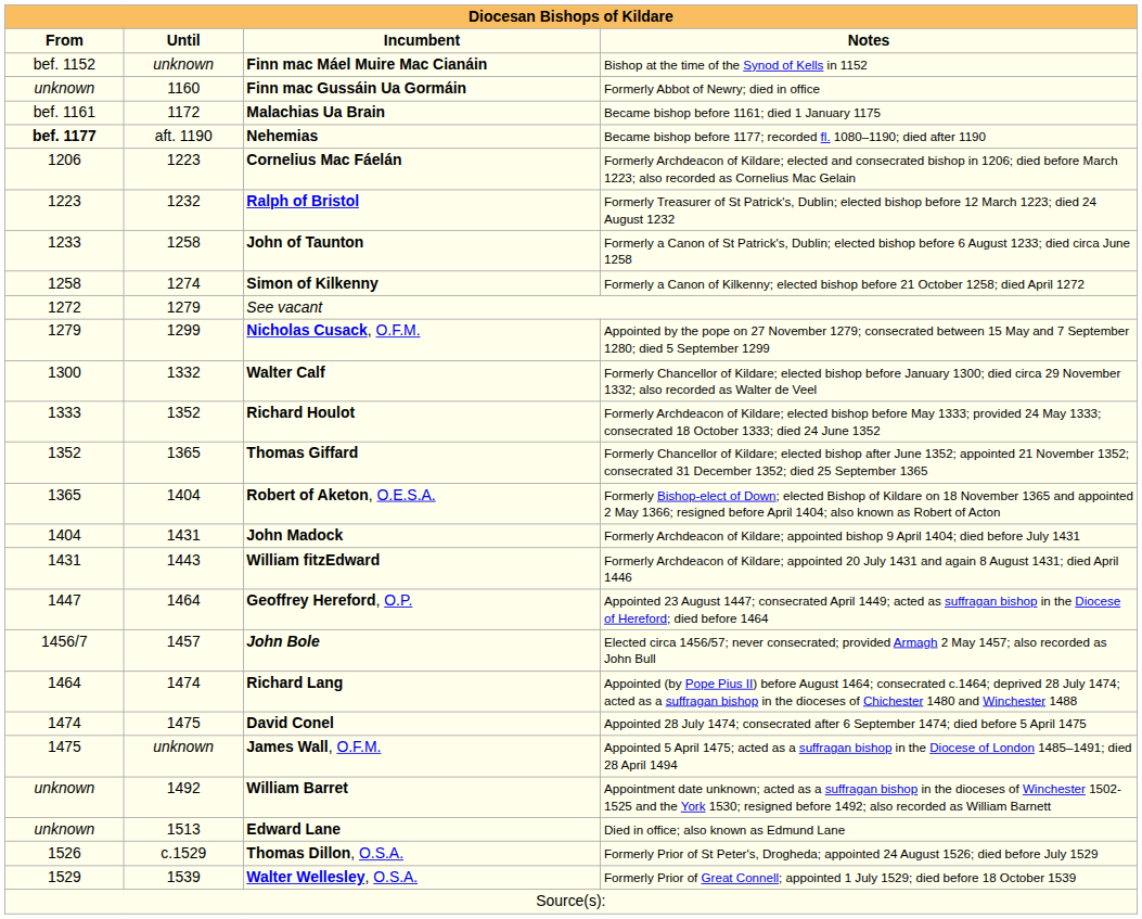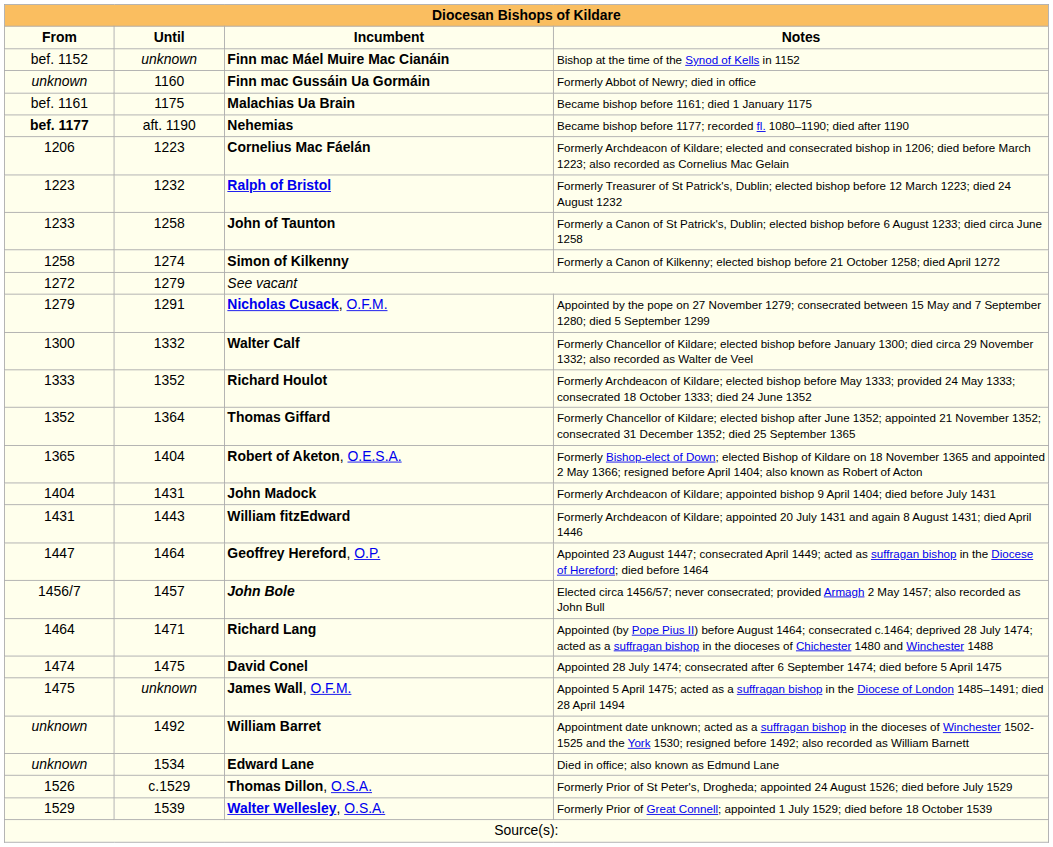Malachias Ua Brain | Until: 1172 -> 1175
Nicholas Cusack, O.F.M. | Until: 1299 -> 1291
Thomas Giffard | Until: 1365 -> 1364
Richard Lang | Until: 1474 -> 1471
Edward Lane | Until: 1513 -> 1534
